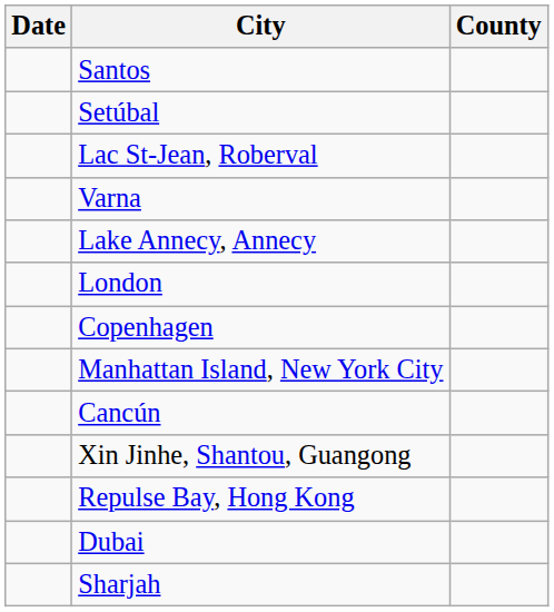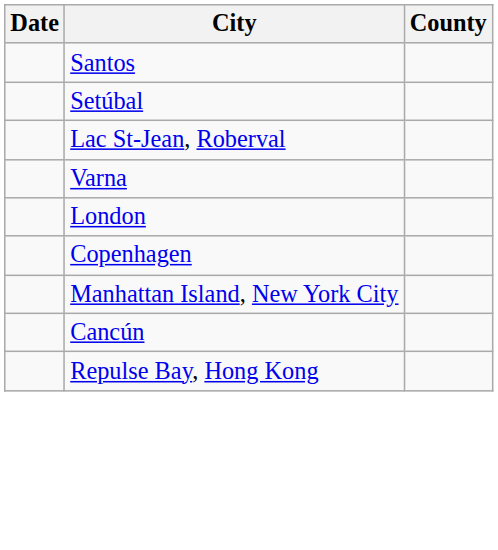- row: Lake Annecy, Annecy
- row: Xin Jinhe, Shantou, Guangong
- row: Dubai
- row: Sharjah
